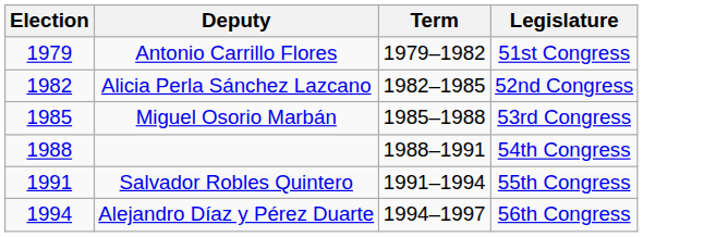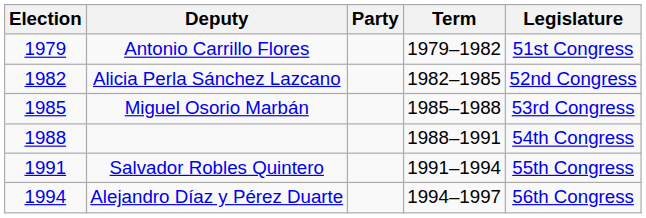+ column: Party
